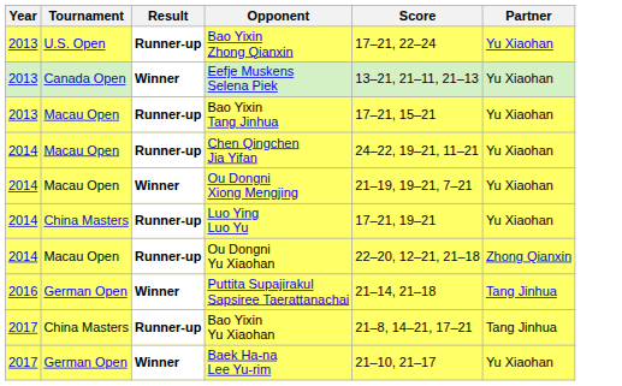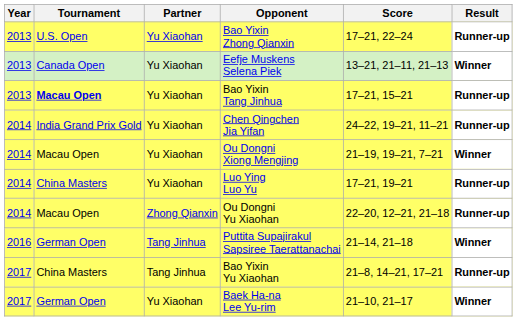columns swapped: Partner <-> Result
Bao Yixin Tang Jinhua | Tournament: normal -> bold
Chen Qingchen Jia Yifan | Tournament: Macau Open -> India Grand Prix Gold
